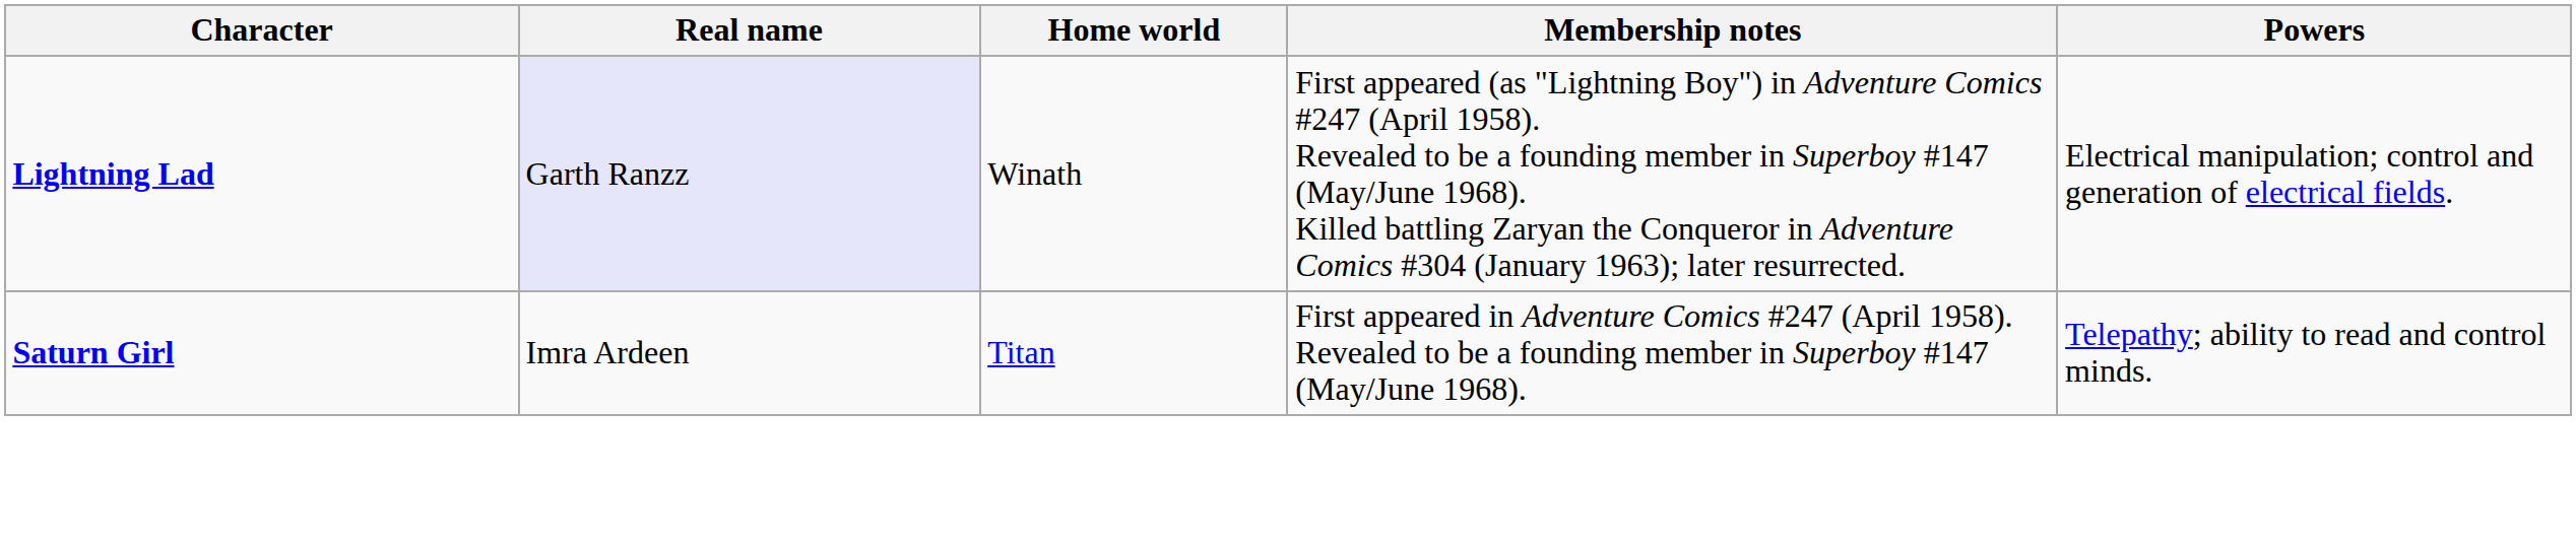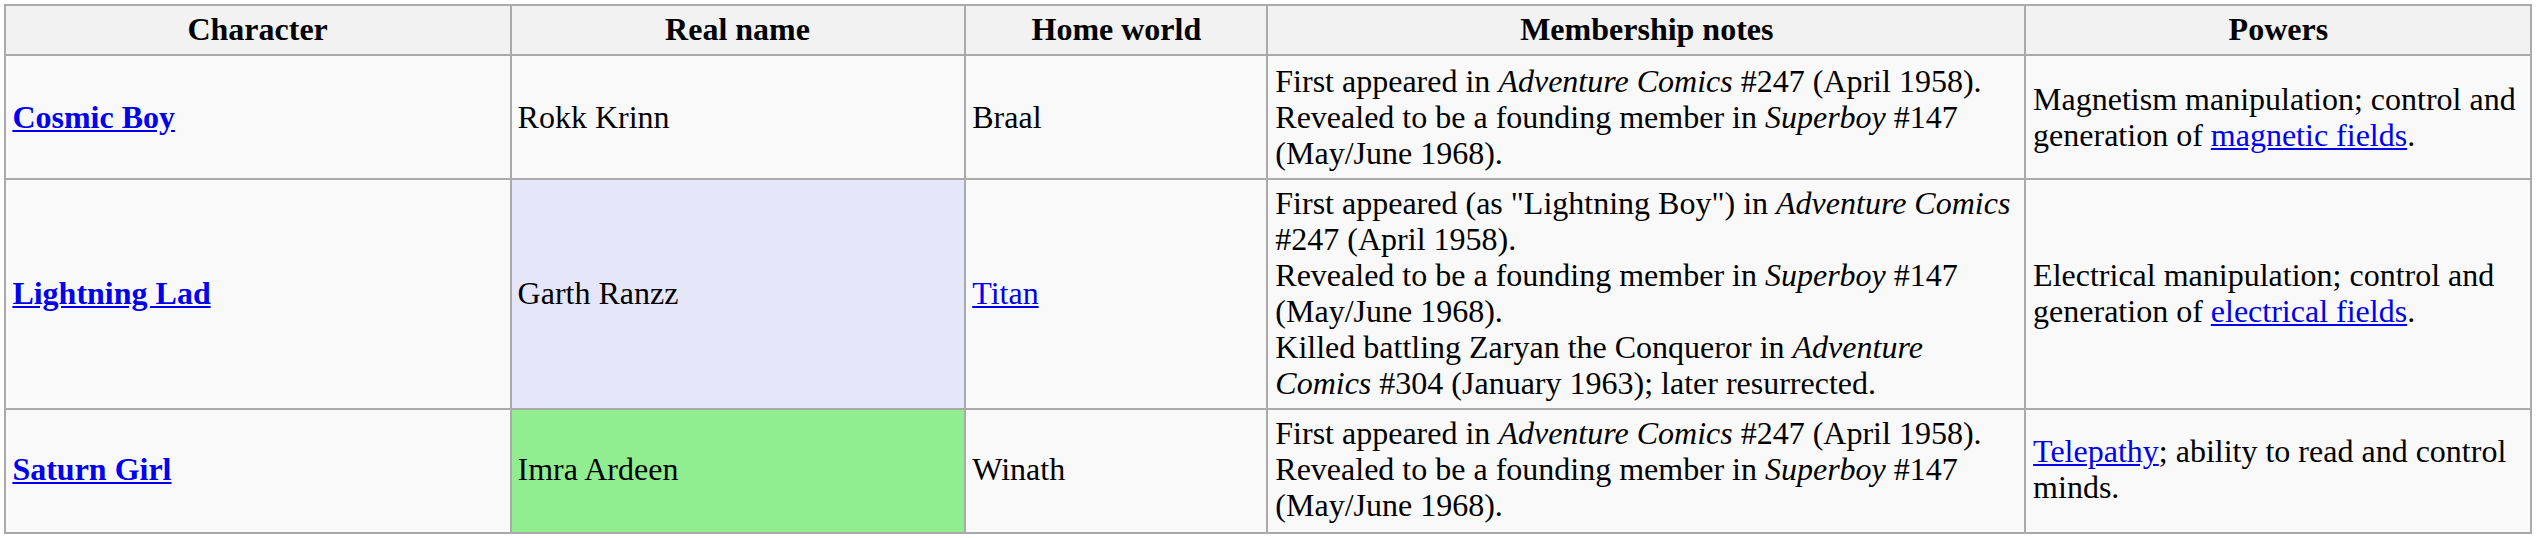+ row: Cosmic Boy | Rokk Krinn | Braal | First appeared in Adventure Comics #247 (April 1958). Revealed to be a founding member in Superboy #147 (May/June 1968). | Magnetism manipulation; control and generation of magnetic fields.
Lightning Lad | Home world: Winath -> Titan
Saturn Girl | Real name: no background -> lightgreen background
Saturn Girl | Home world: Titan -> Winath
